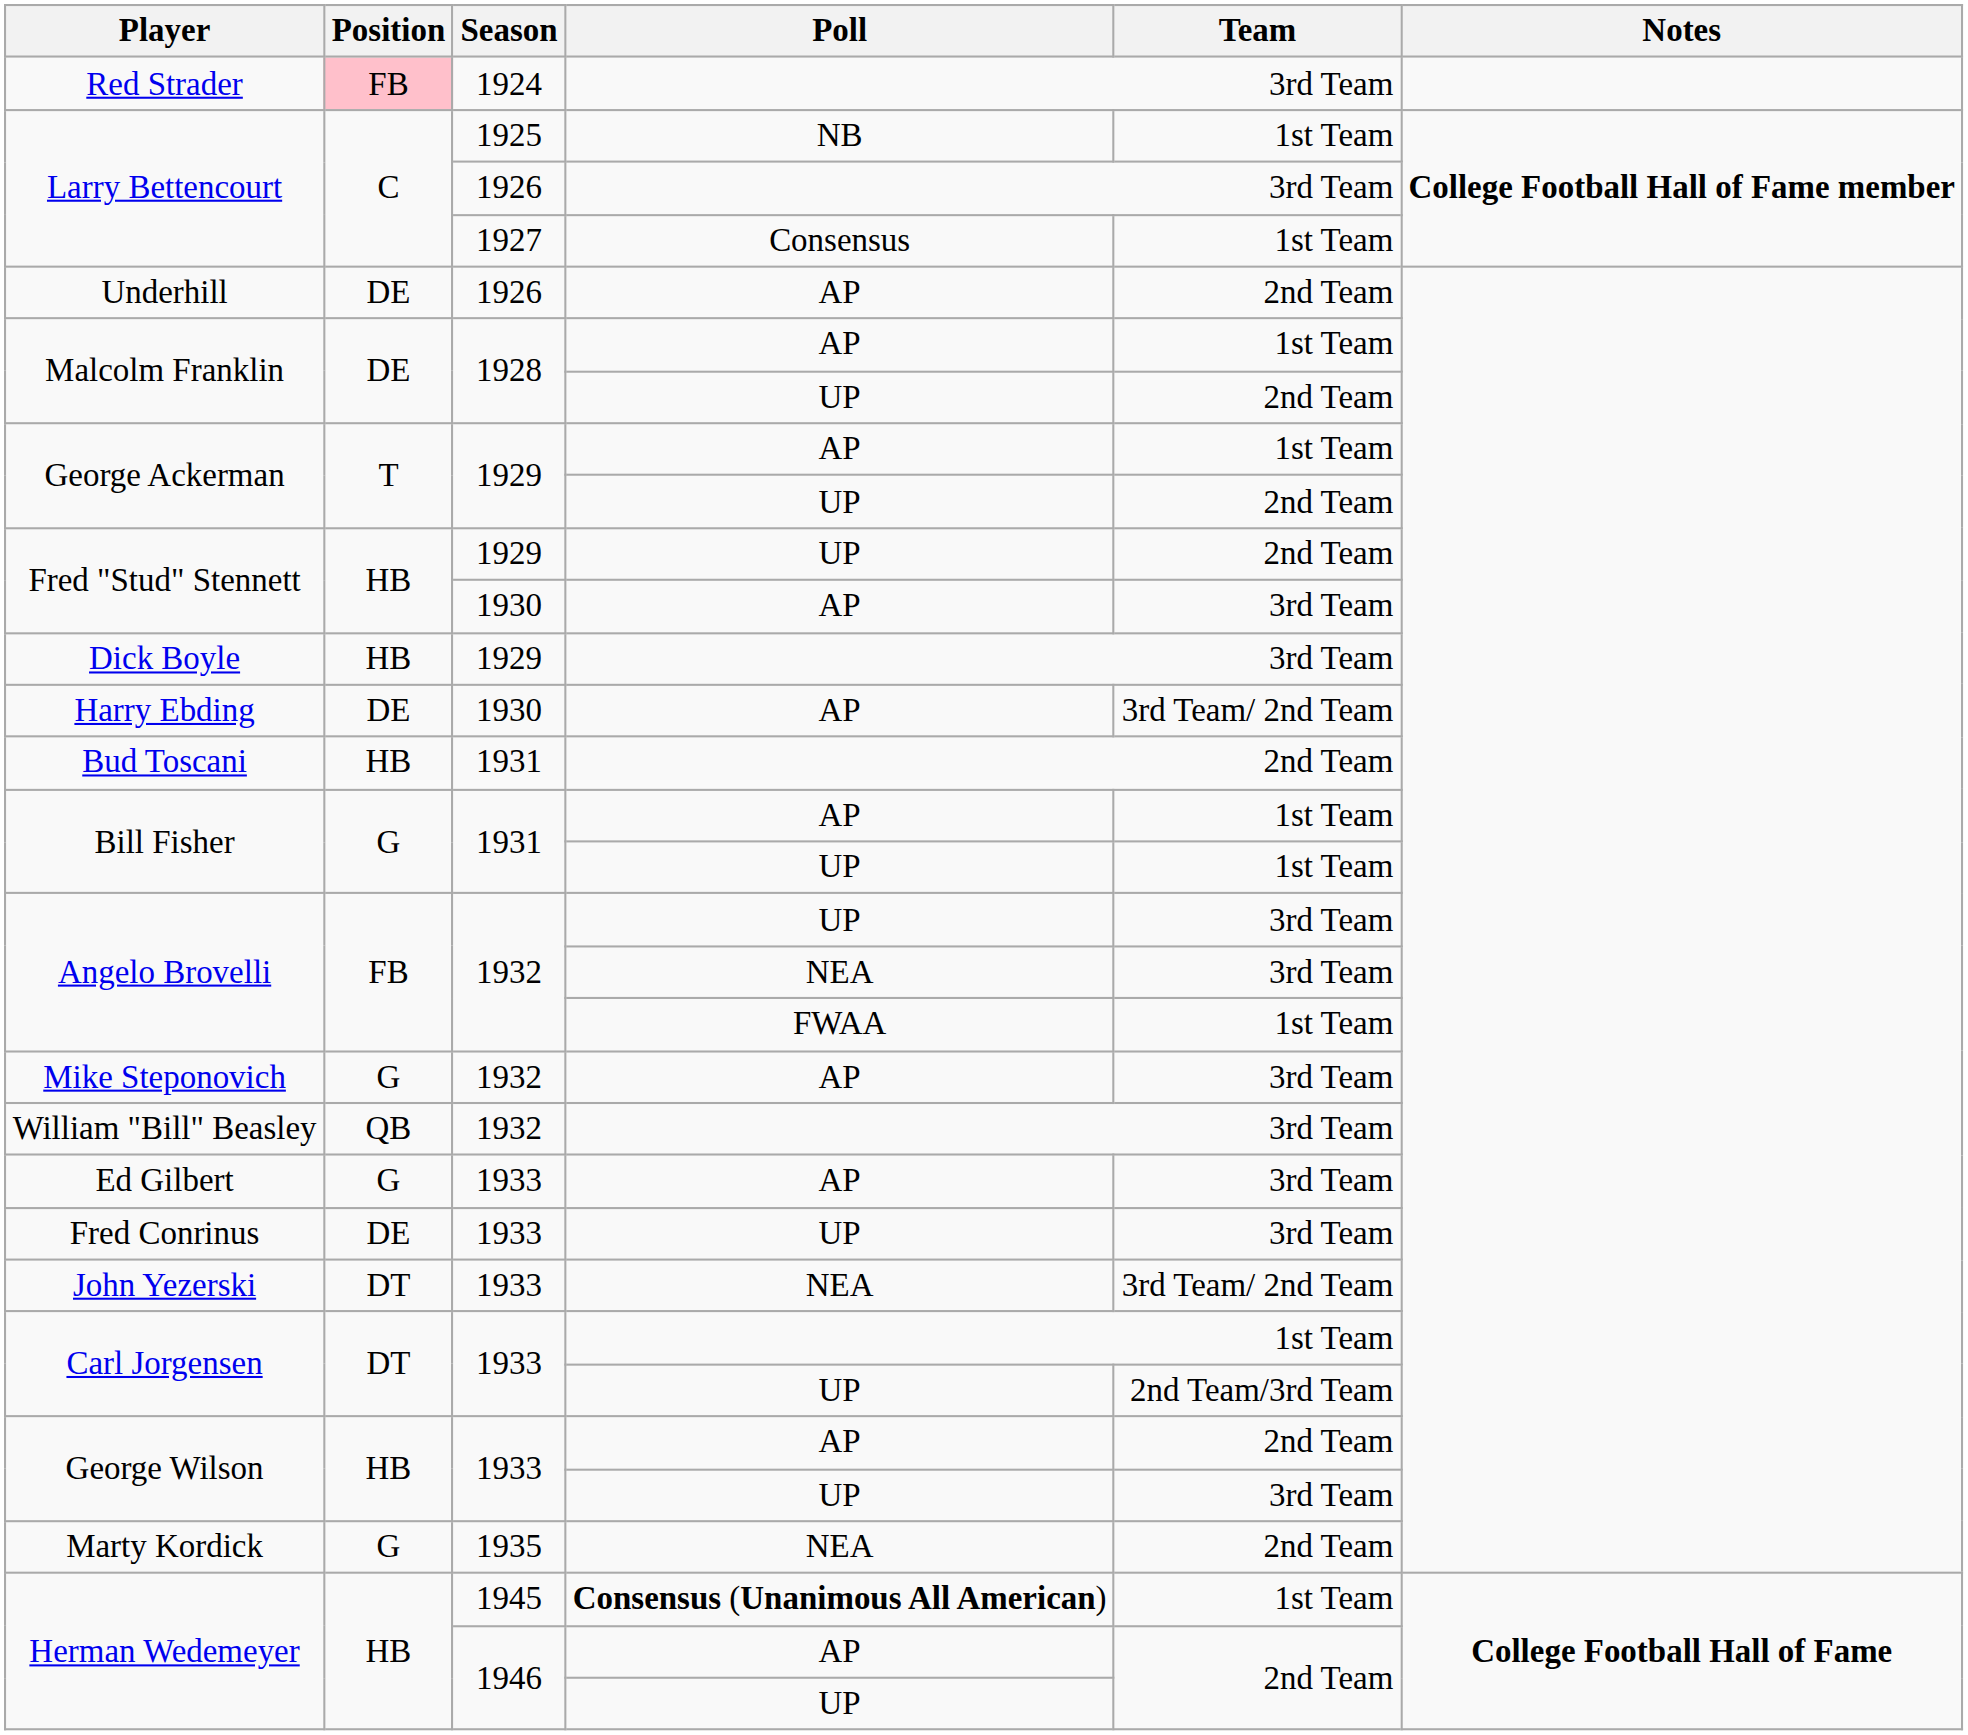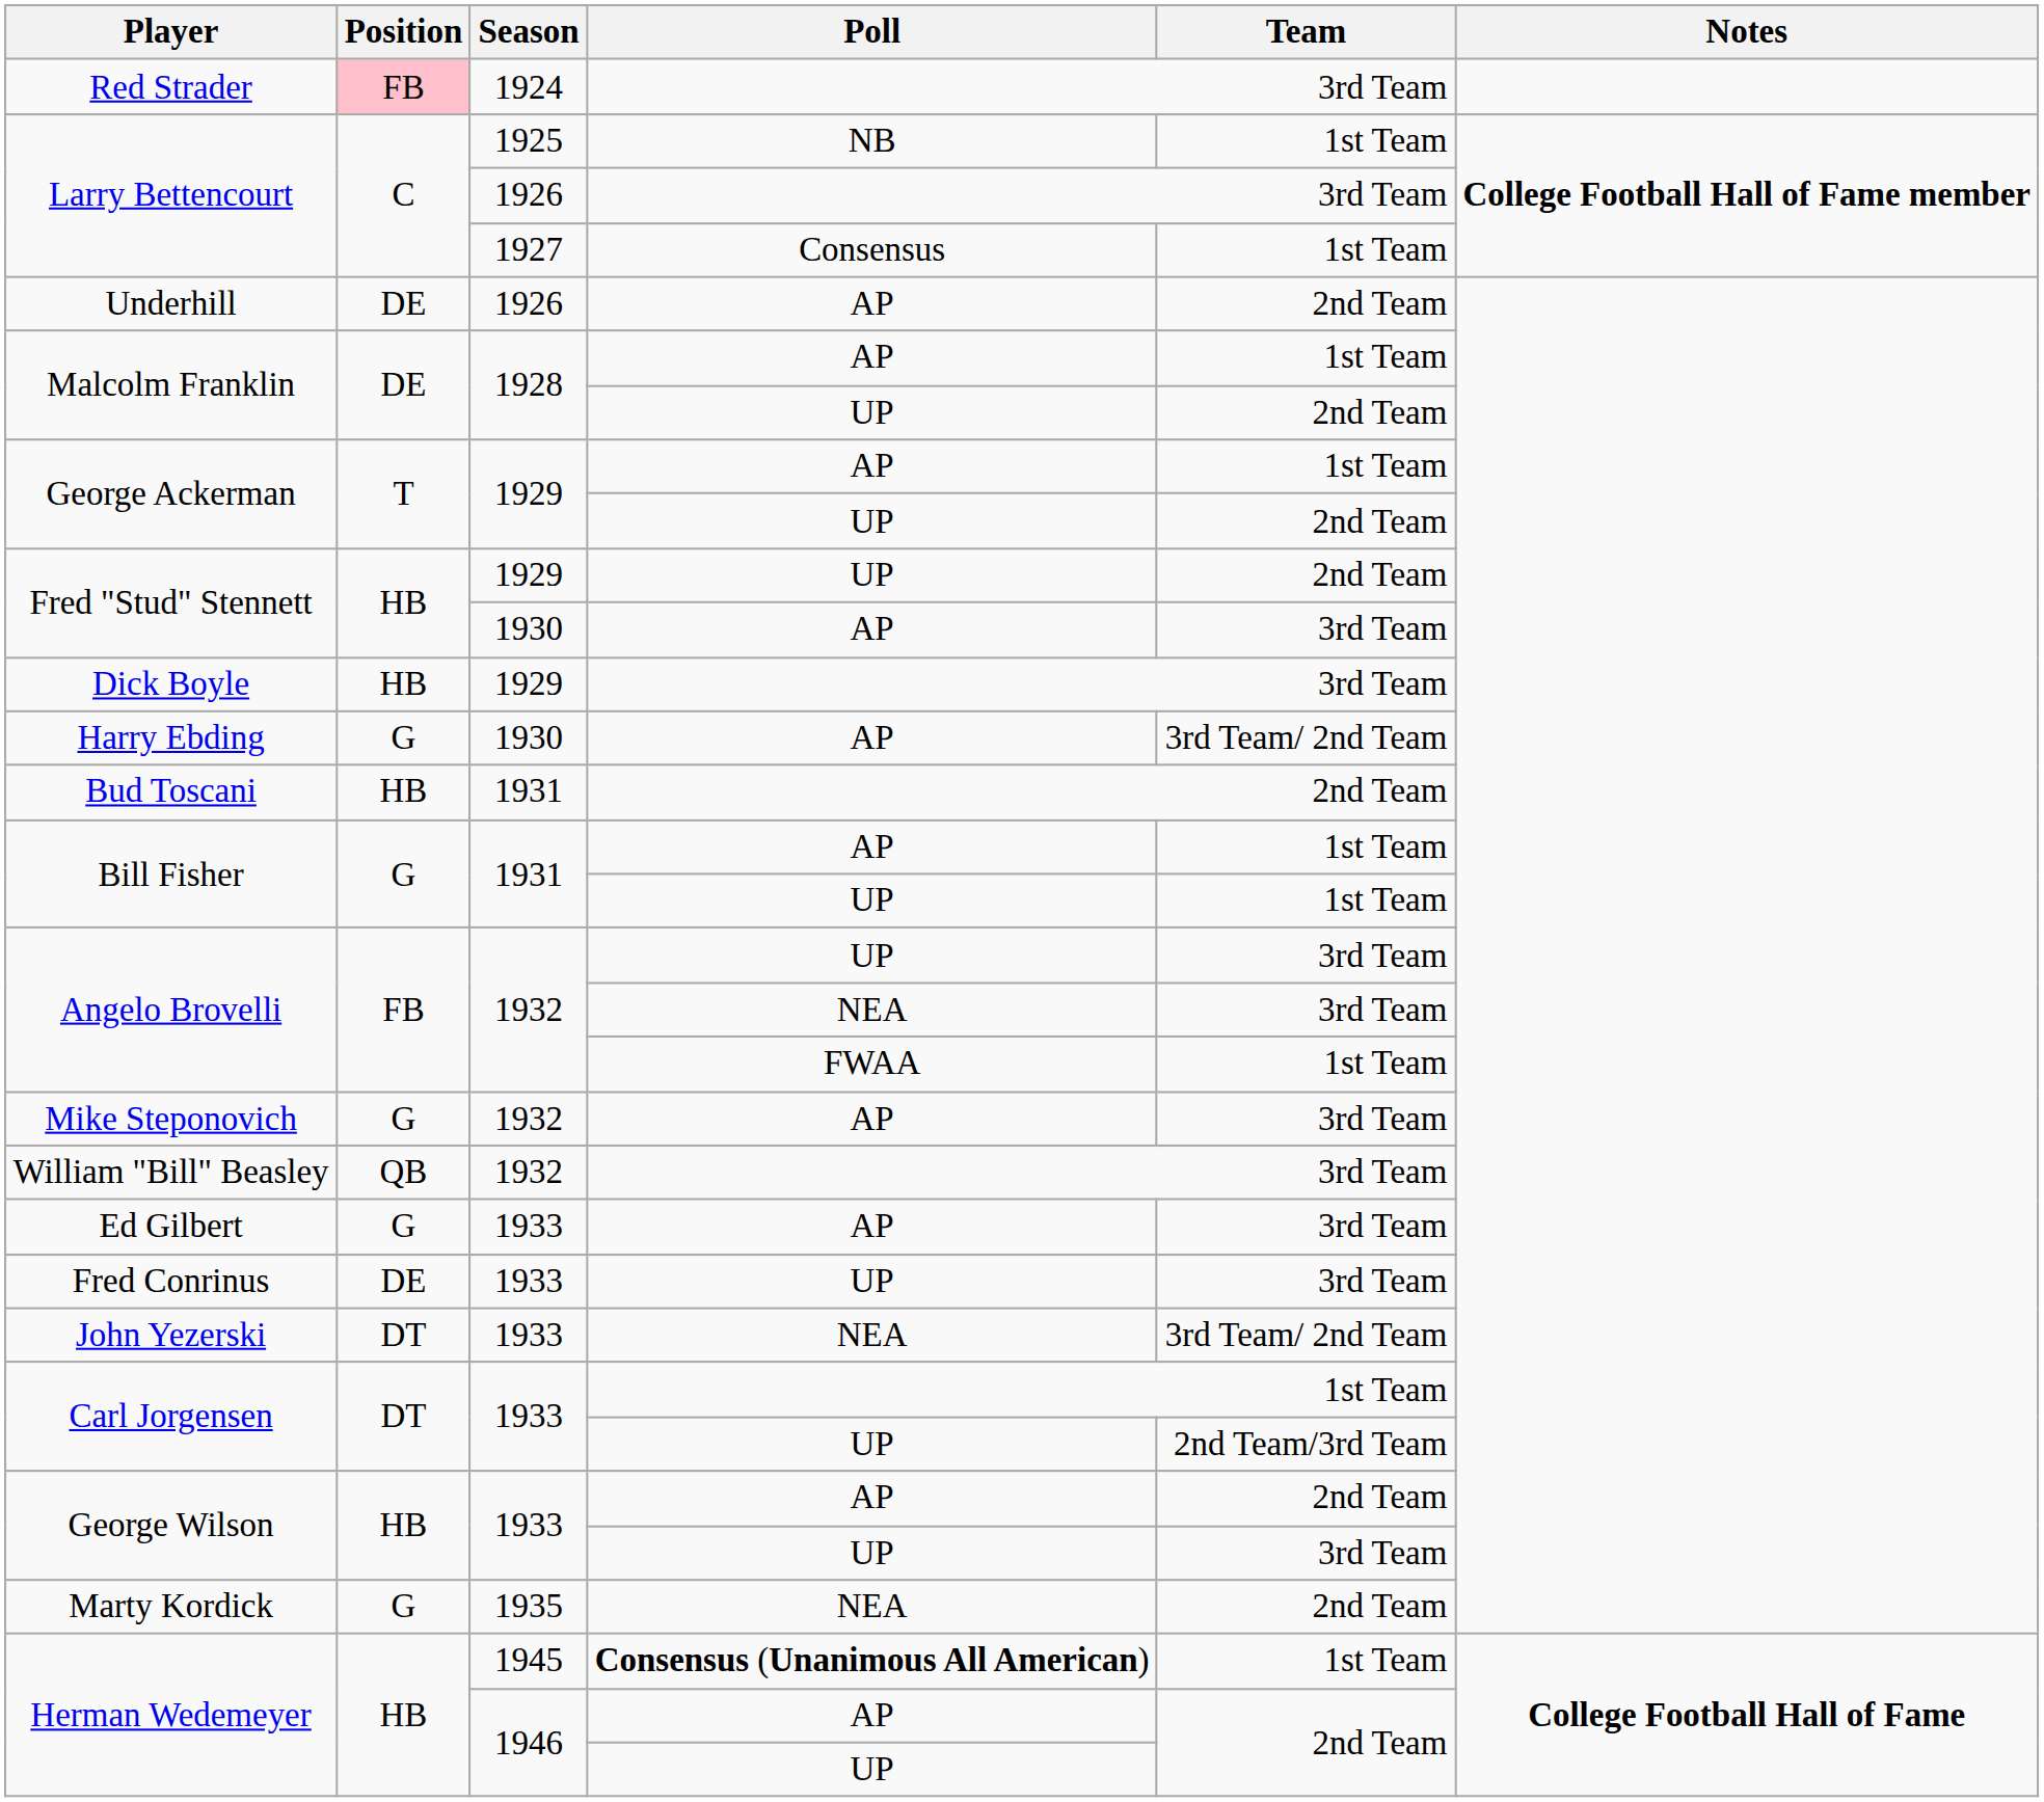Harry Ebding | Position: DE -> G
